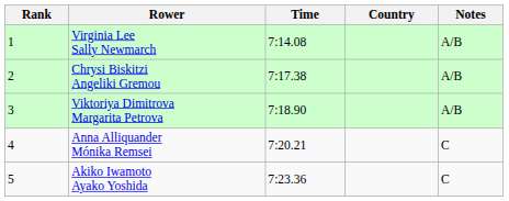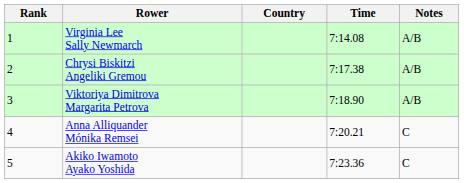columns swapped: Country <-> Time
